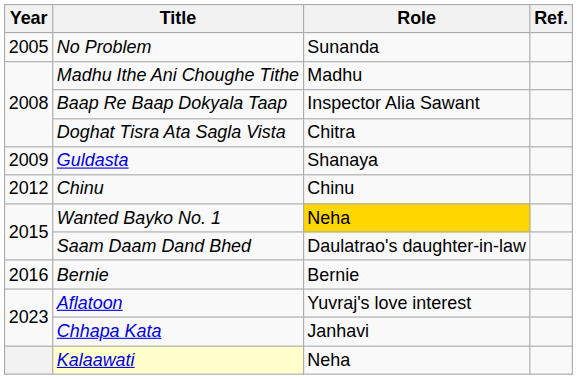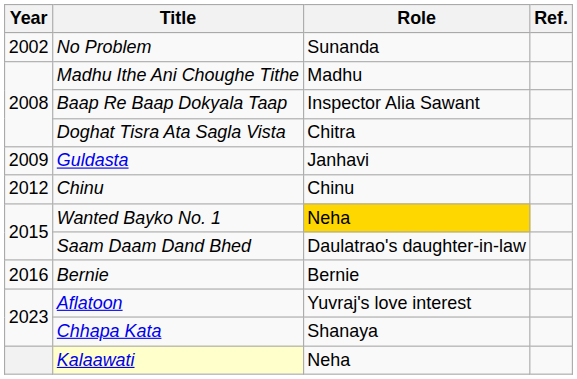No Problem | Year: 2005 -> 2002
Guldasta | Role: Shanaya -> Janhavi
Chhapa Kata | Role: Janhavi -> Shanaya
